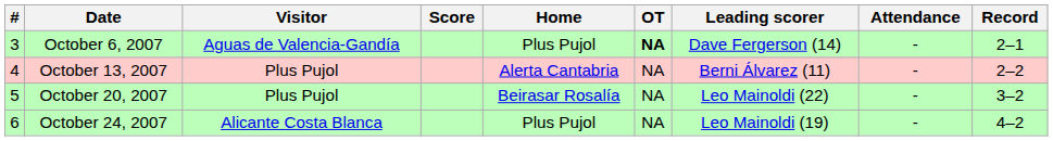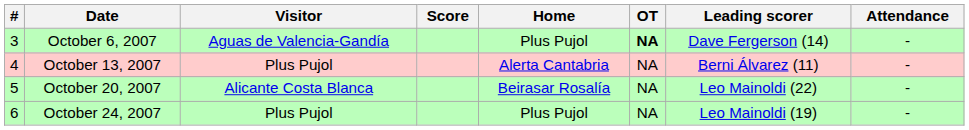- column: Record | 2–1 | 2–2 | 3–2 | 4–2
October 20, 2007 | Visitor: Plus Pujol -> Alicante Costa Blanca
October 24, 2007 | Visitor: Alicante Costa Blanca -> Plus Pujol
